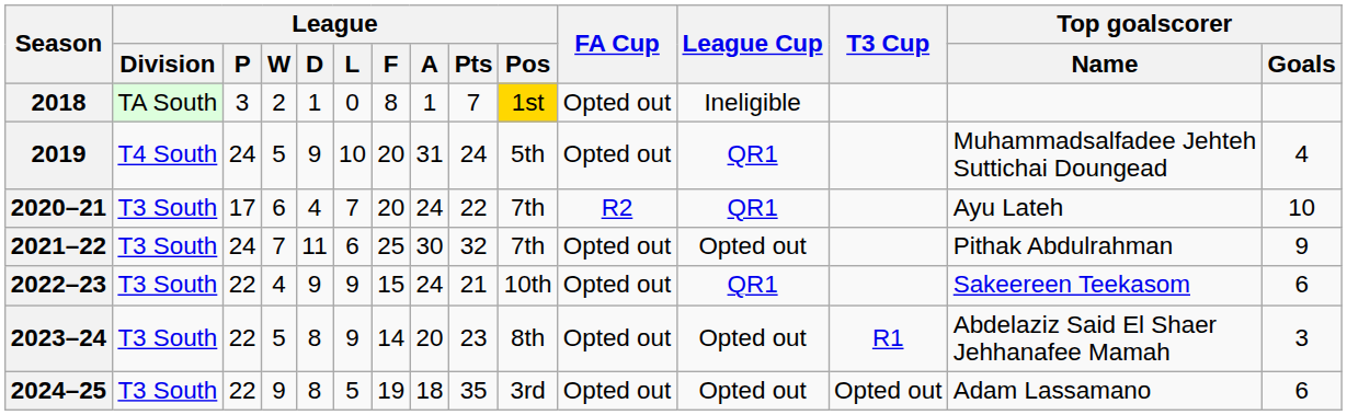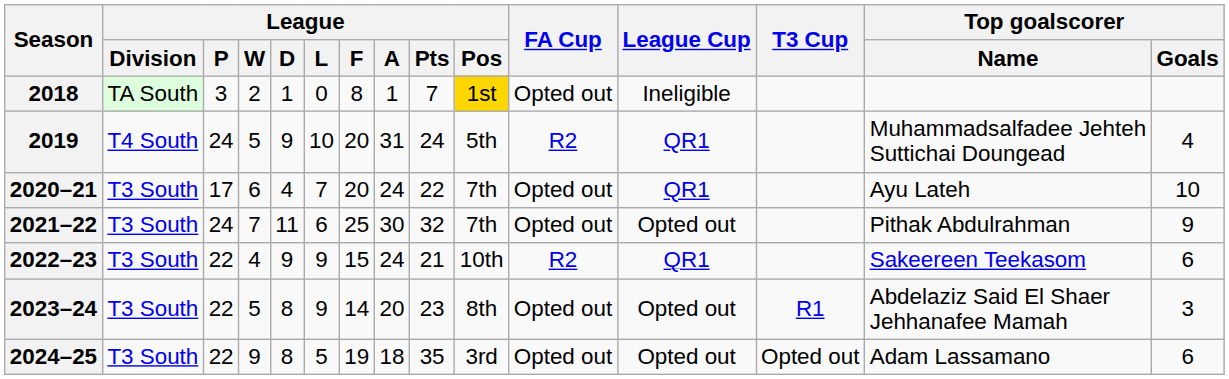2019 | FA Cup: Opted out -> R2
2020–21 | FA Cup: R2 -> Opted out
2022–23 | FA Cup: Opted out -> R2
